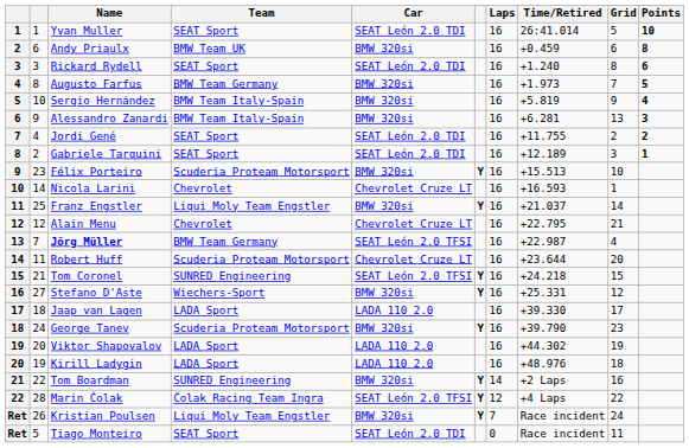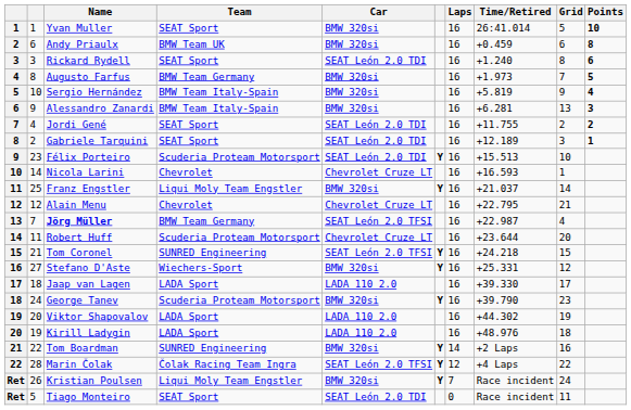Yvan Muller | Car: SEAT León 2.0 TDI -> BMW 320si
Félix Porteiro | Car: BMW 320si -> SEAT León 2.0 TDI
